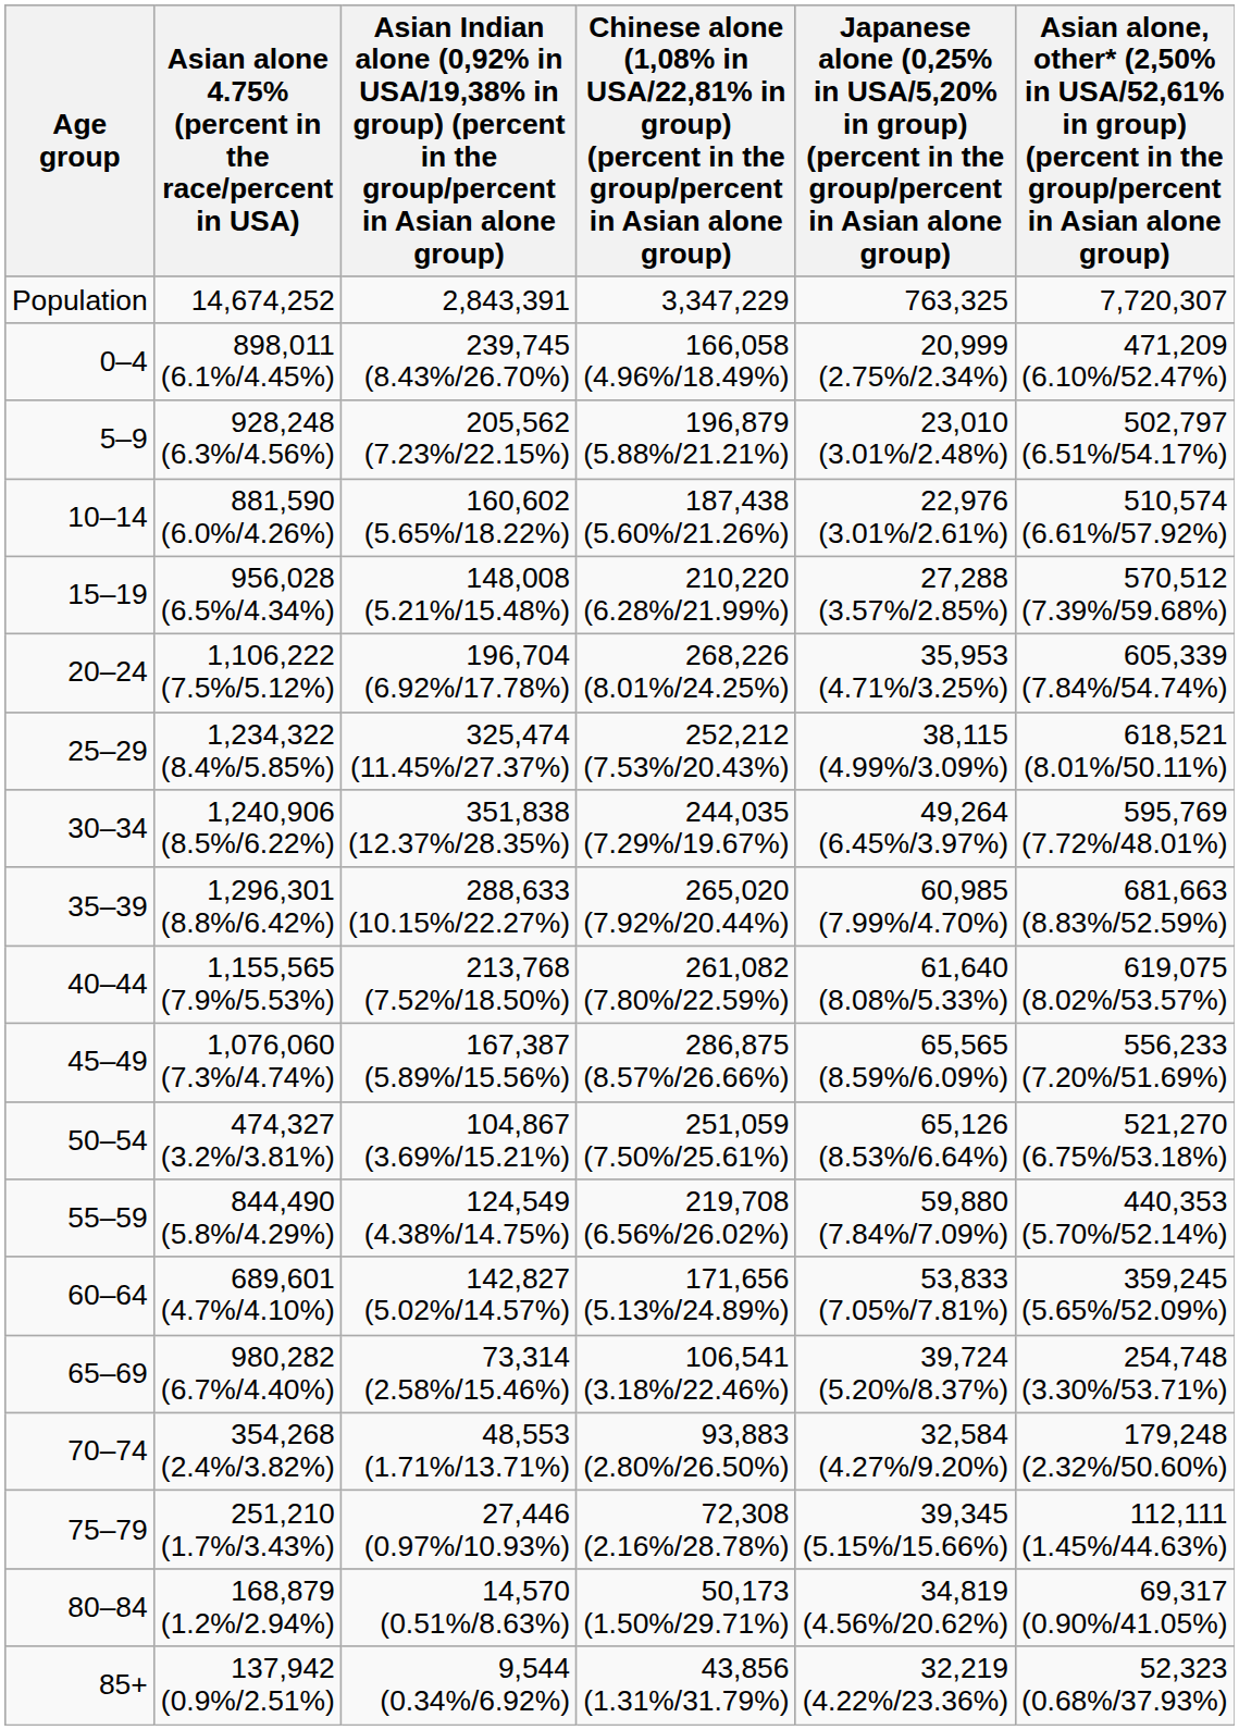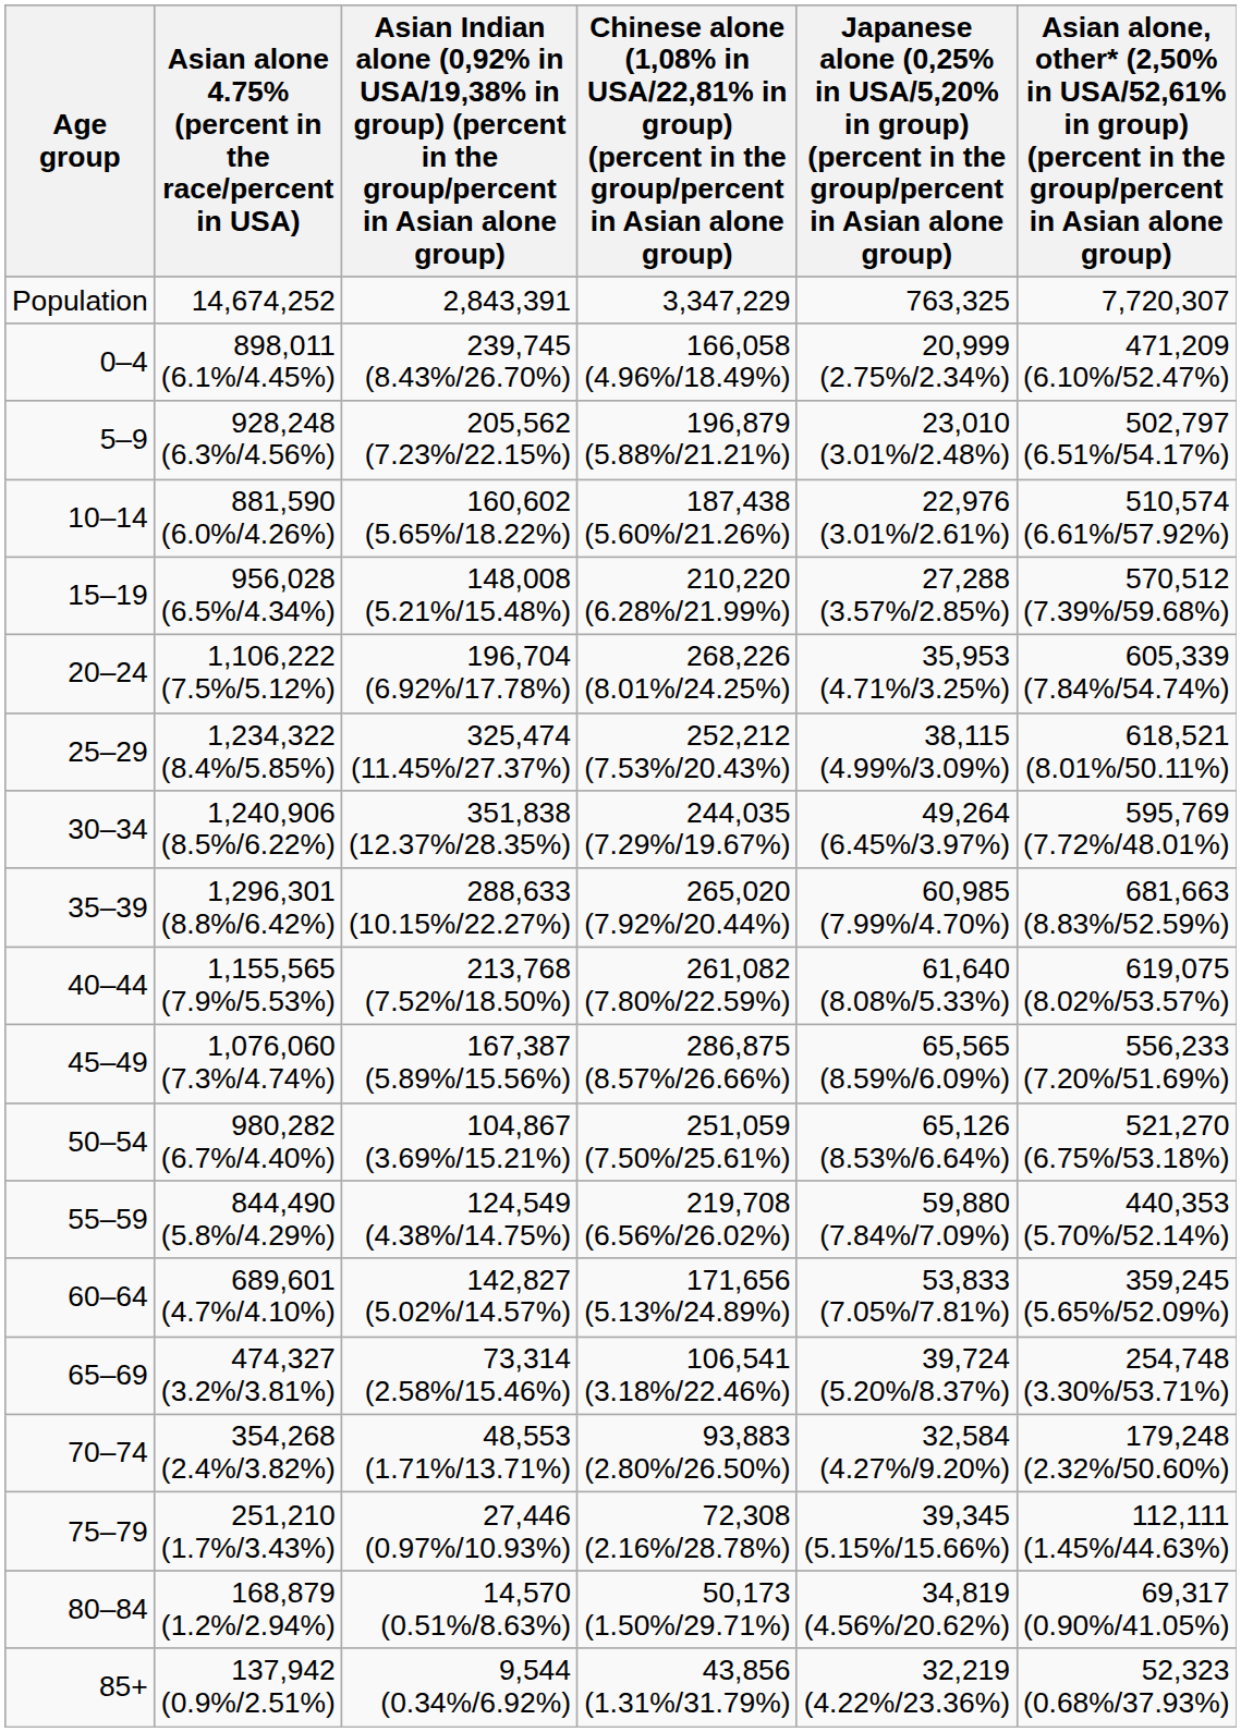50–54 | Asian alone 4.75% (percent in the race/percent in USA): 474,327 (3.2%/3.81%) -> 980,282 (6.7%/4.40%)
65–69 | Asian alone 4.75% (percent in the race/percent in USA): 980,282 (6.7%/4.40%) -> 474,327 (3.2%/3.81%)
